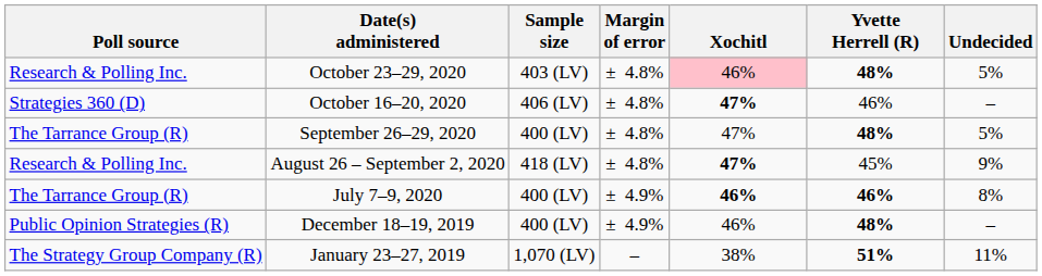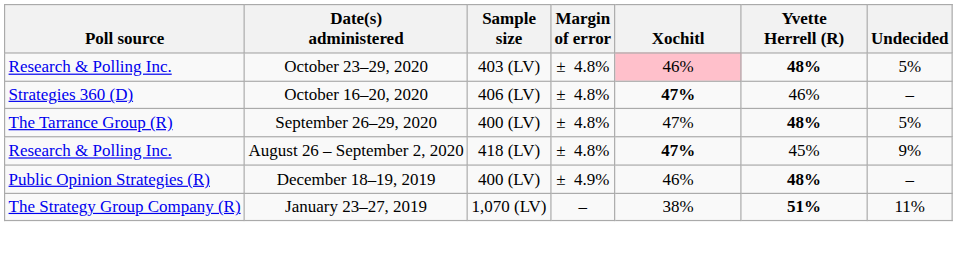- row: The Tarrance Group (R) | July 7–9, 2020 | 400 (LV) | ± 4.9% | 46% | 46% | 8%
